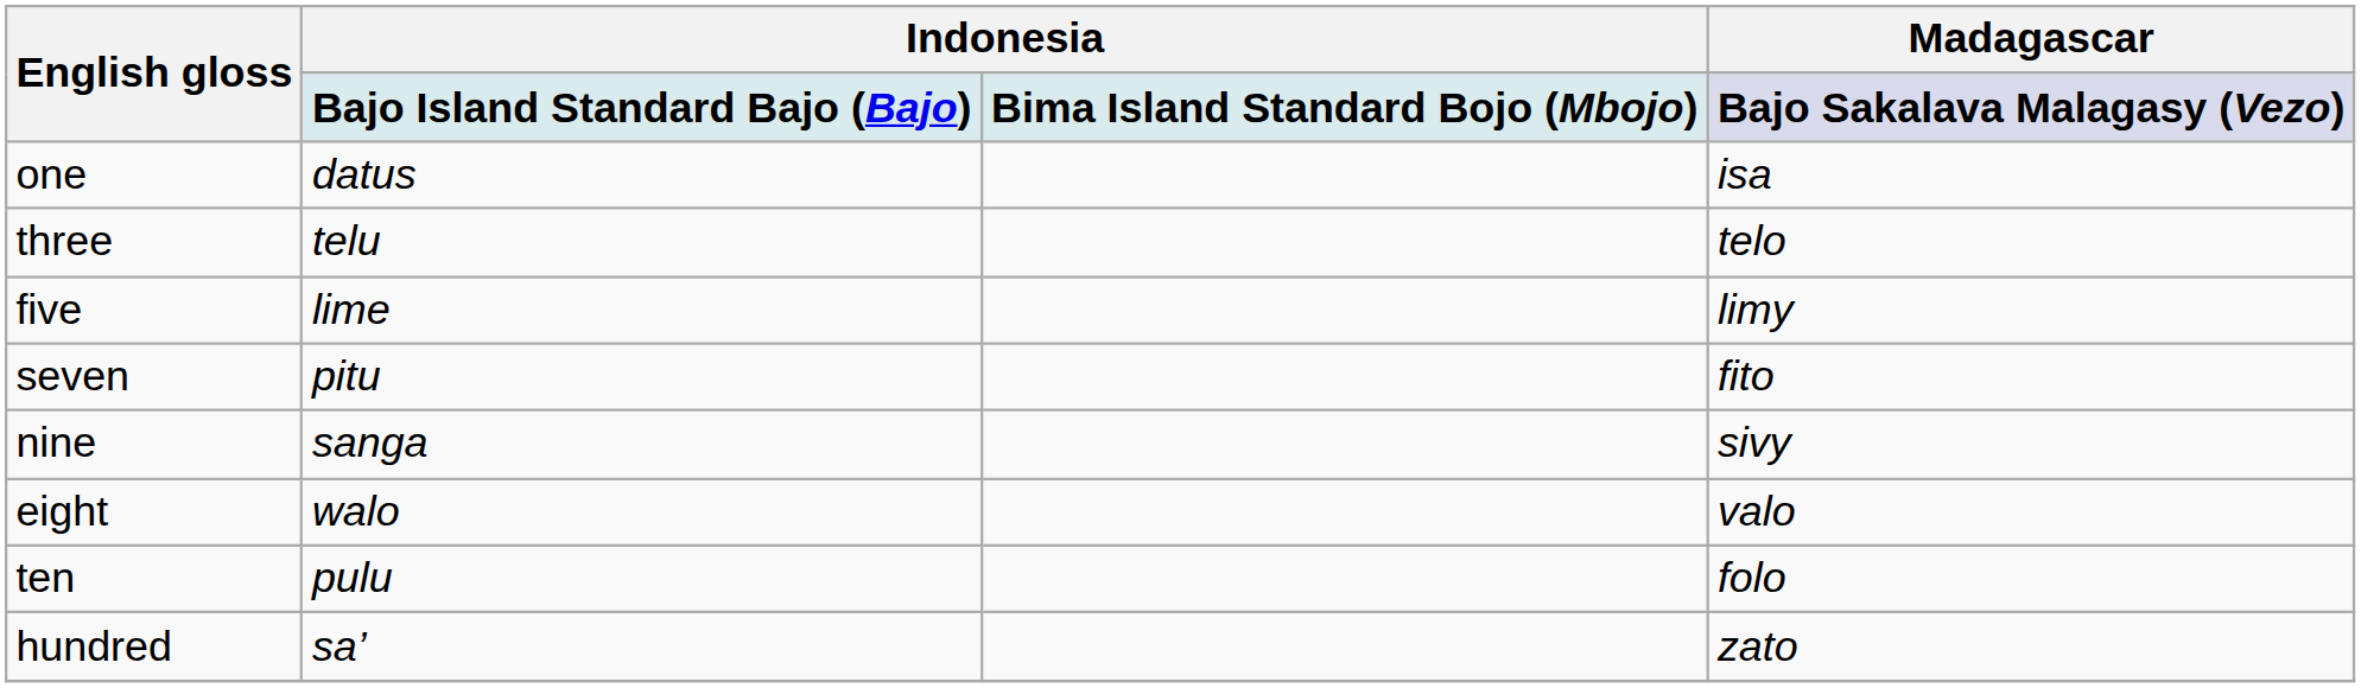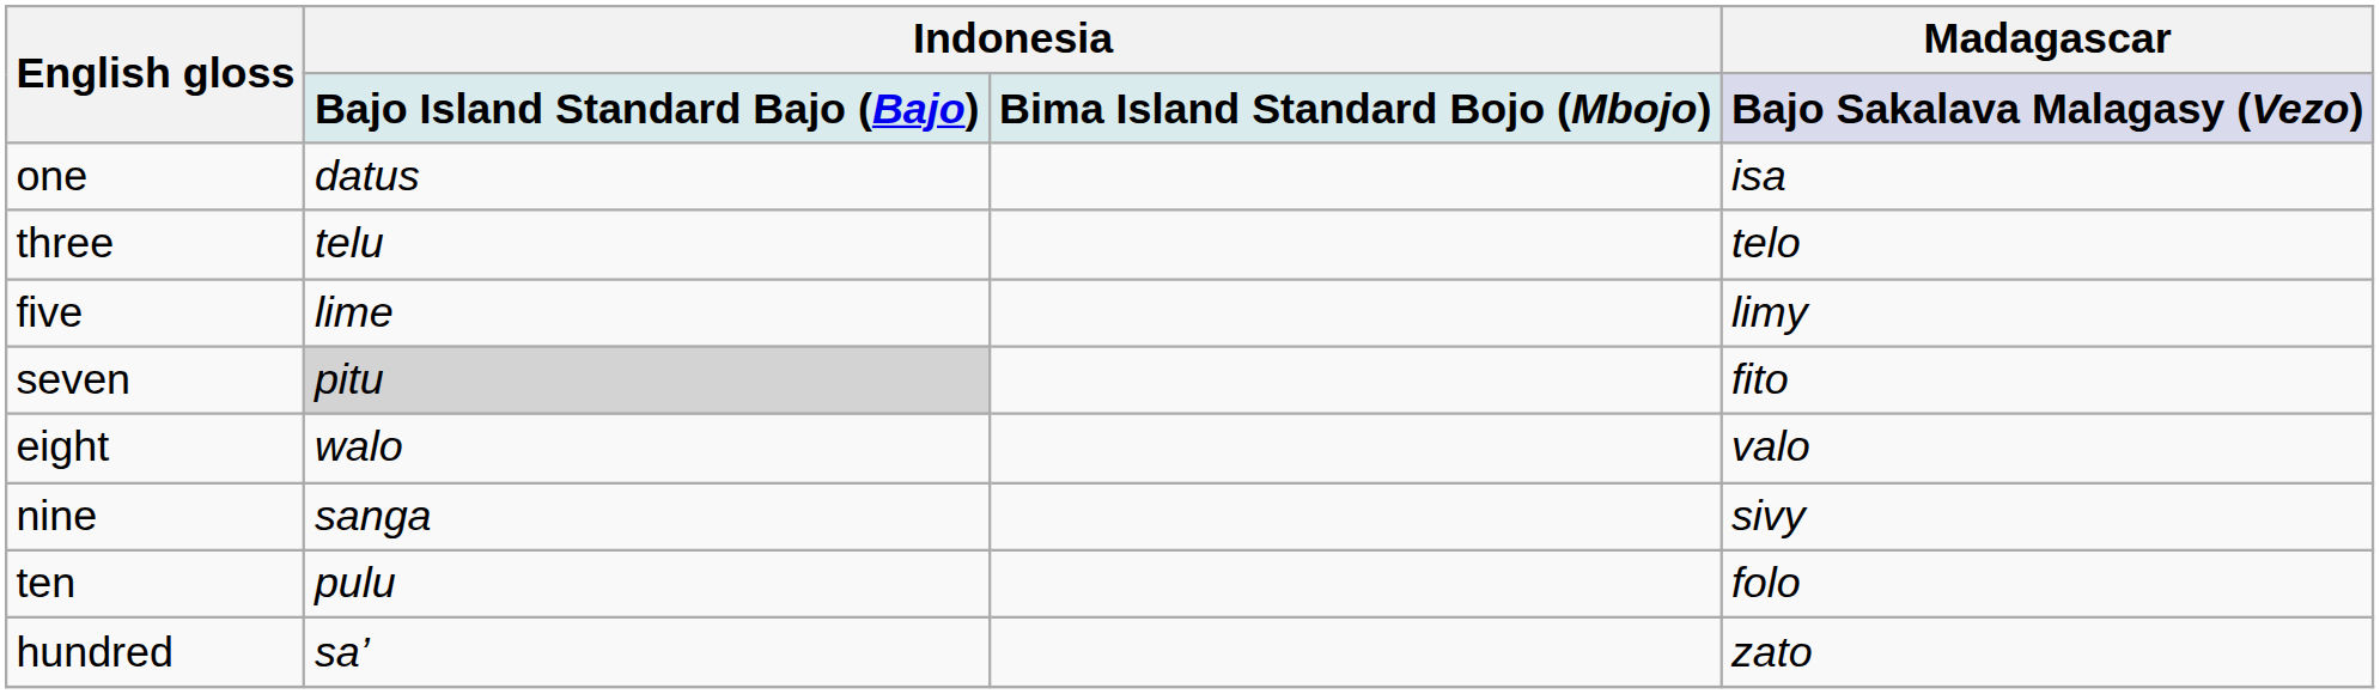seven | Indonesia / Bajo Island Standard Bajo (Bajo): no background -> lightgrey background
rows swapped: eight <-> nine
